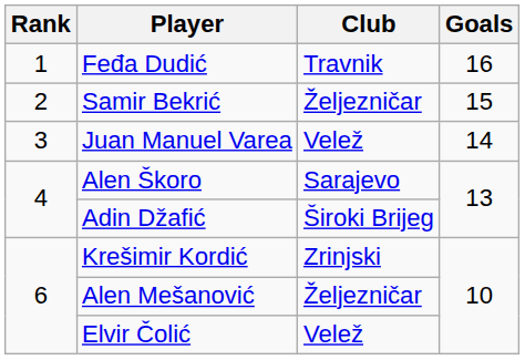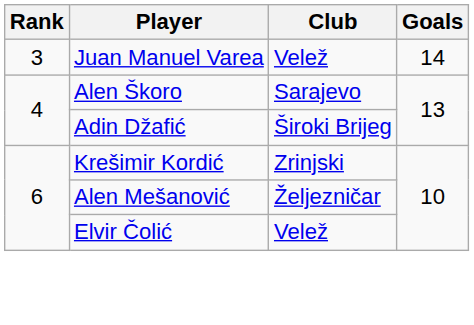- row: 1 | Feđa Dudić | Travnik | 16
- row: 2 | Samir Bekrić | Željezničar | 15
